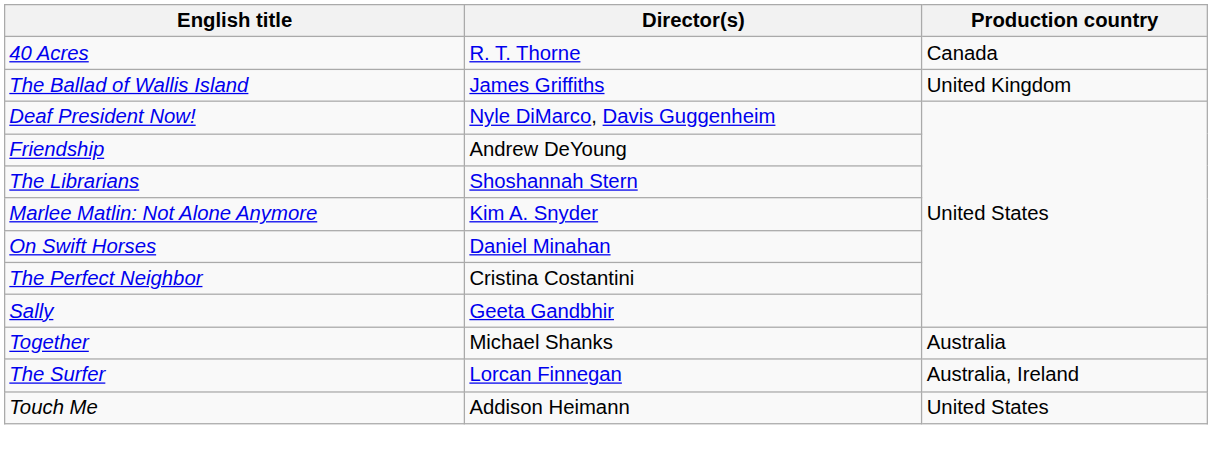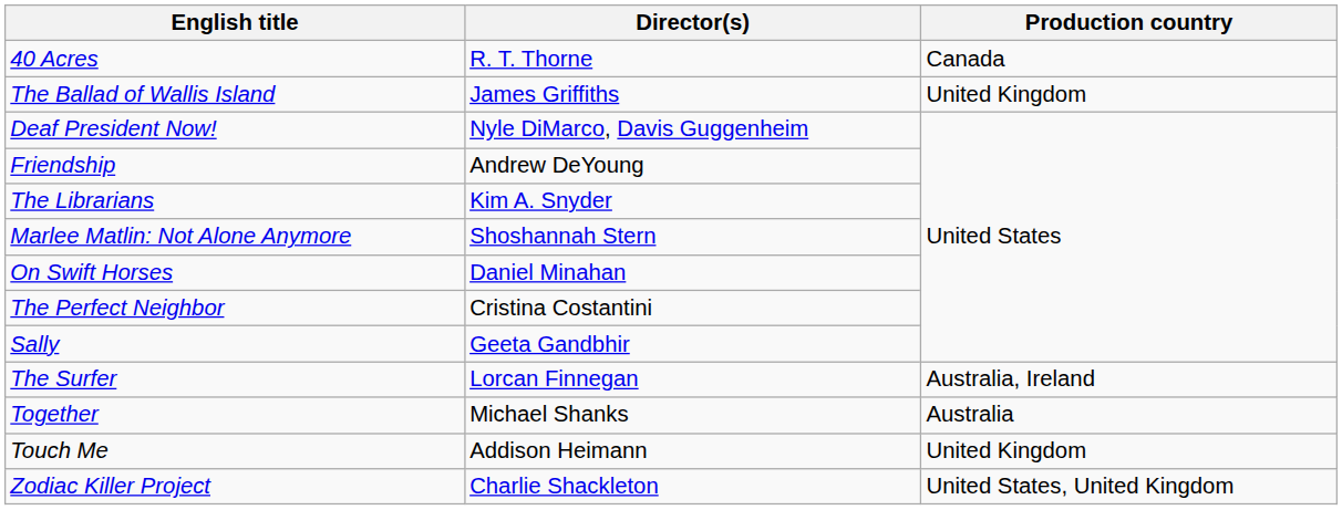The Librarians | Director(s): Shoshannah Stern -> Kim A. Snyder
Marlee Matlin: Not Alone Anymore | Director(s): Kim A. Snyder -> Shoshannah Stern
rows swapped: The Surfer <-> Together
Touch Me | Production country: United States -> United Kingdom
+ row: Zodiac Killer Project | Charlie Shackleton | United States, United Kingdom
